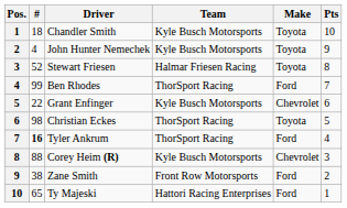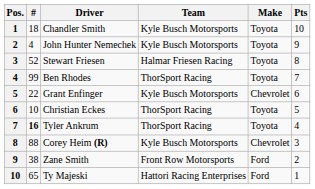Ben Rhodes | Make: Ford -> Toyota
Christian Eckes | #: 98 -> 10
Tyler Ankrum | Make: Ford -> Toyota
